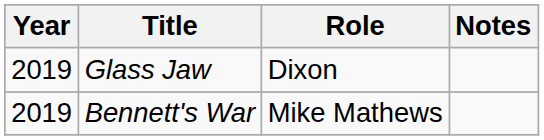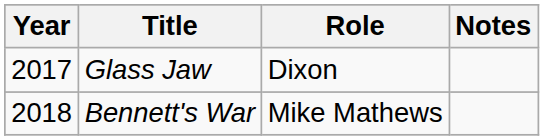Glass Jaw | Year: 2019 -> 2017
Bennett's War | Year: 2019 -> 2018
